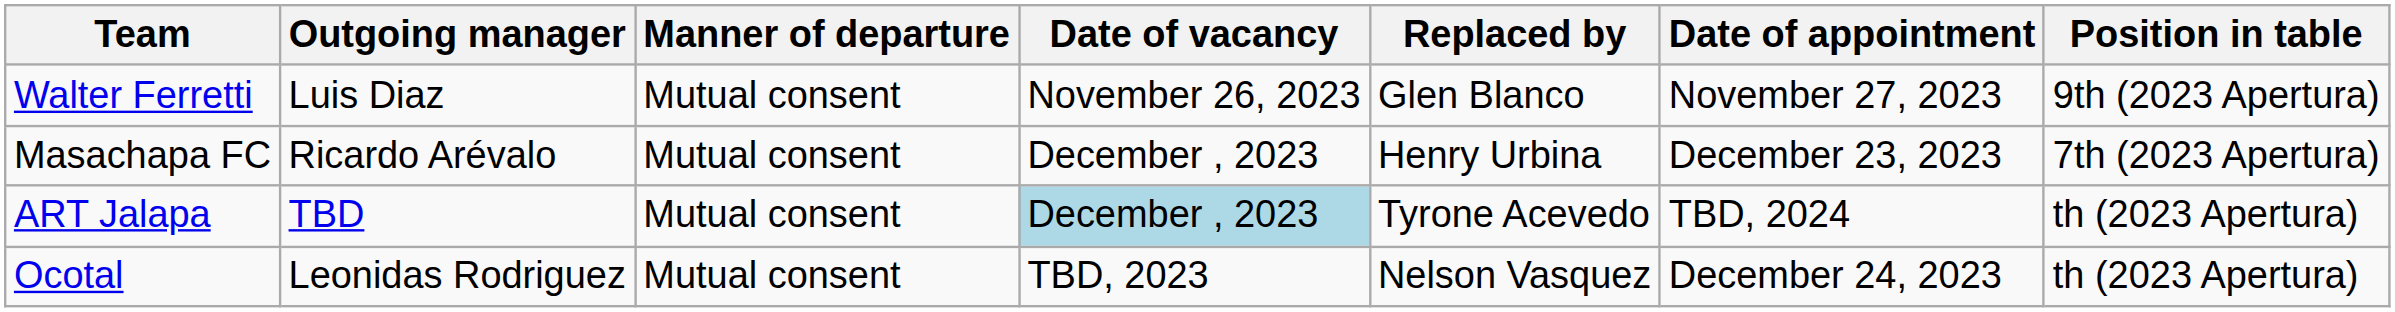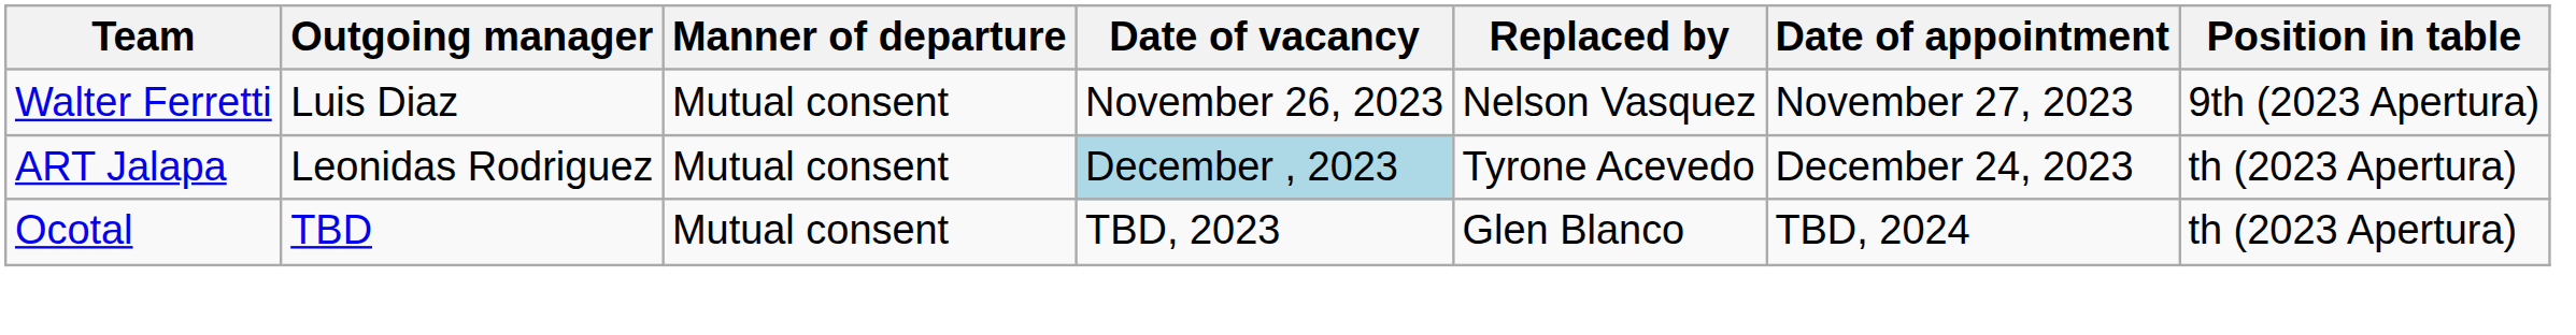Walter Ferretti | Replaced by: Glen Blanco -> Nelson Vasquez
- row: Masachapa FC | Ricardo Arévalo | Mutual consent | December , 2023 | Henry Urbina | December 23, 2023 | 7th (2023 Apertura)
ART Jalapa | Outgoing manager: TBD -> Leonidas Rodriguez
ART Jalapa | Date of appointment: TBD, 2024 -> December 24, 2023
Ocotal | Outgoing manager: Leonidas Rodriguez -> TBD
Ocotal | Replaced by: Nelson Vasquez -> Glen Blanco
Ocotal | Date of appointment: December 24, 2023 -> TBD, 2024
